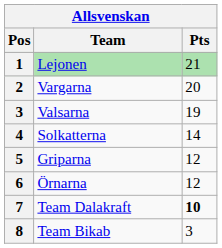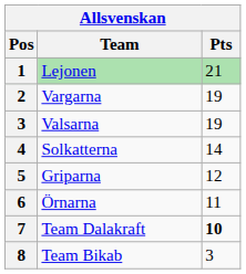Vargarna | Pts: 20 -> 19
Örnarna | Pts: 12 -> 11
